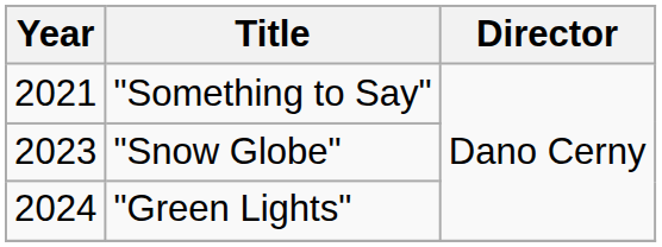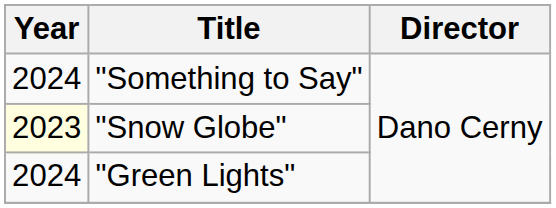"Something to Say" | Year: 2021 -> 2024
"Snow Globe" | Year: no background -> lightyellow background
